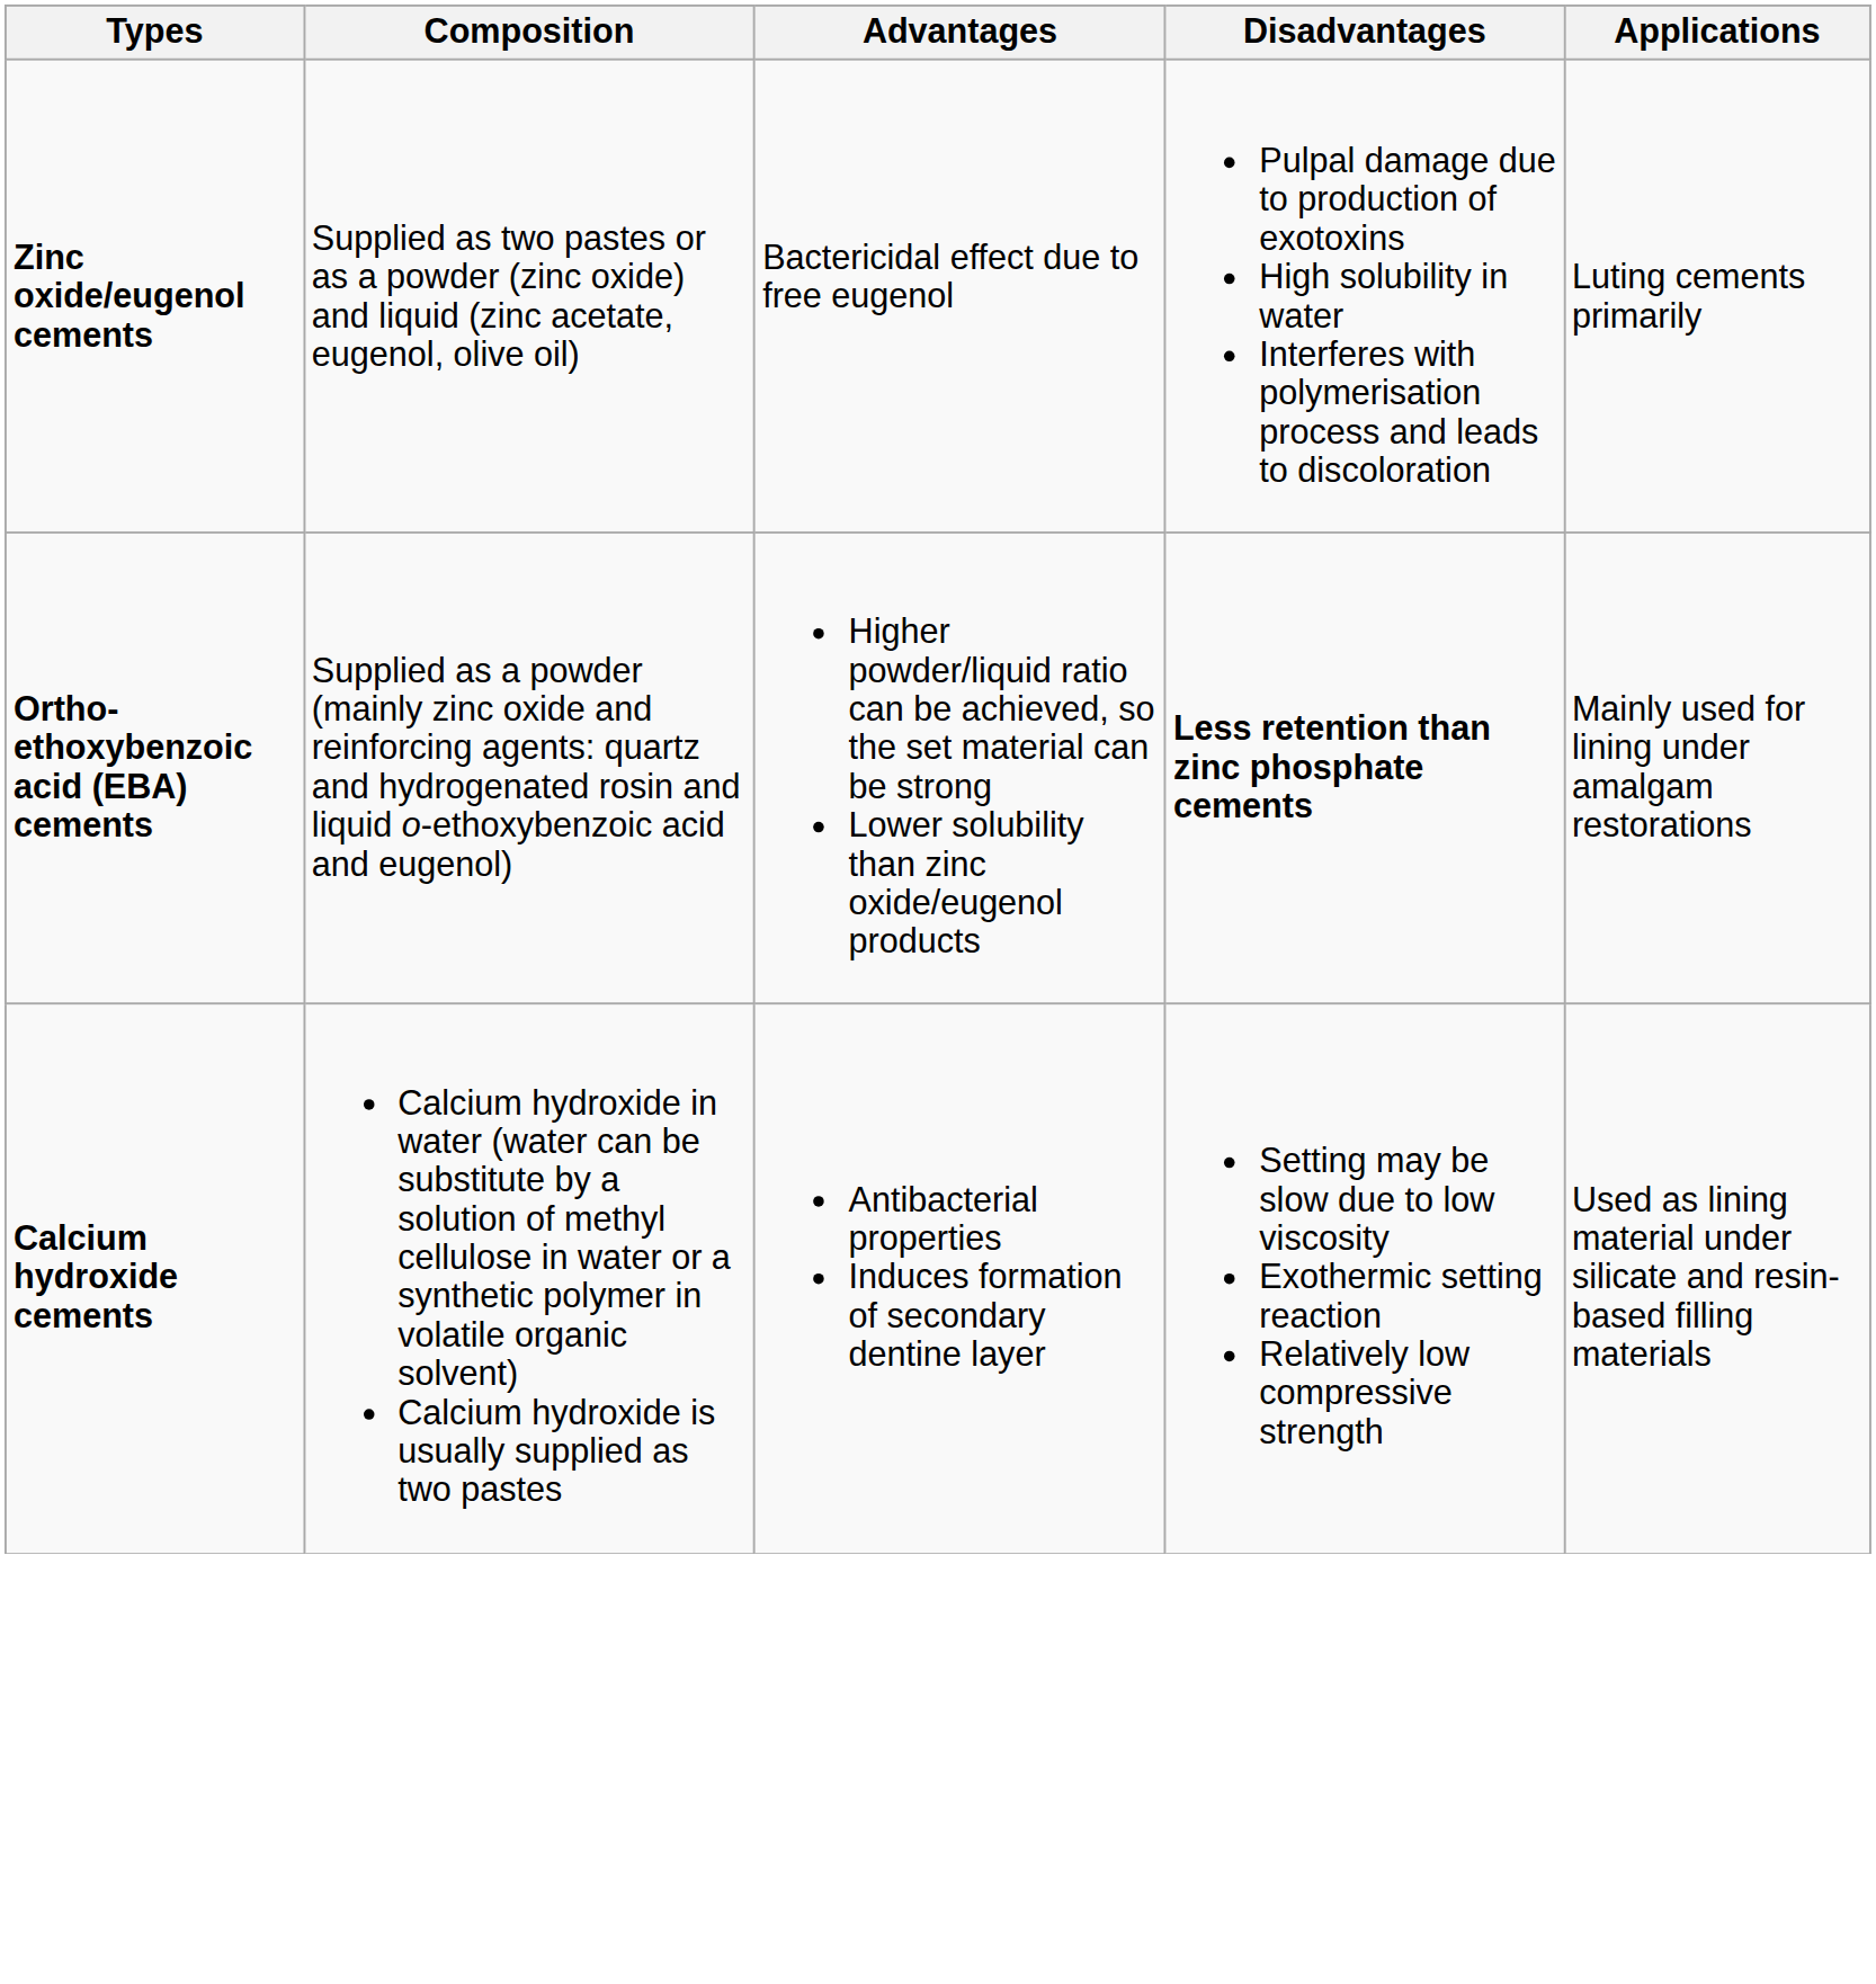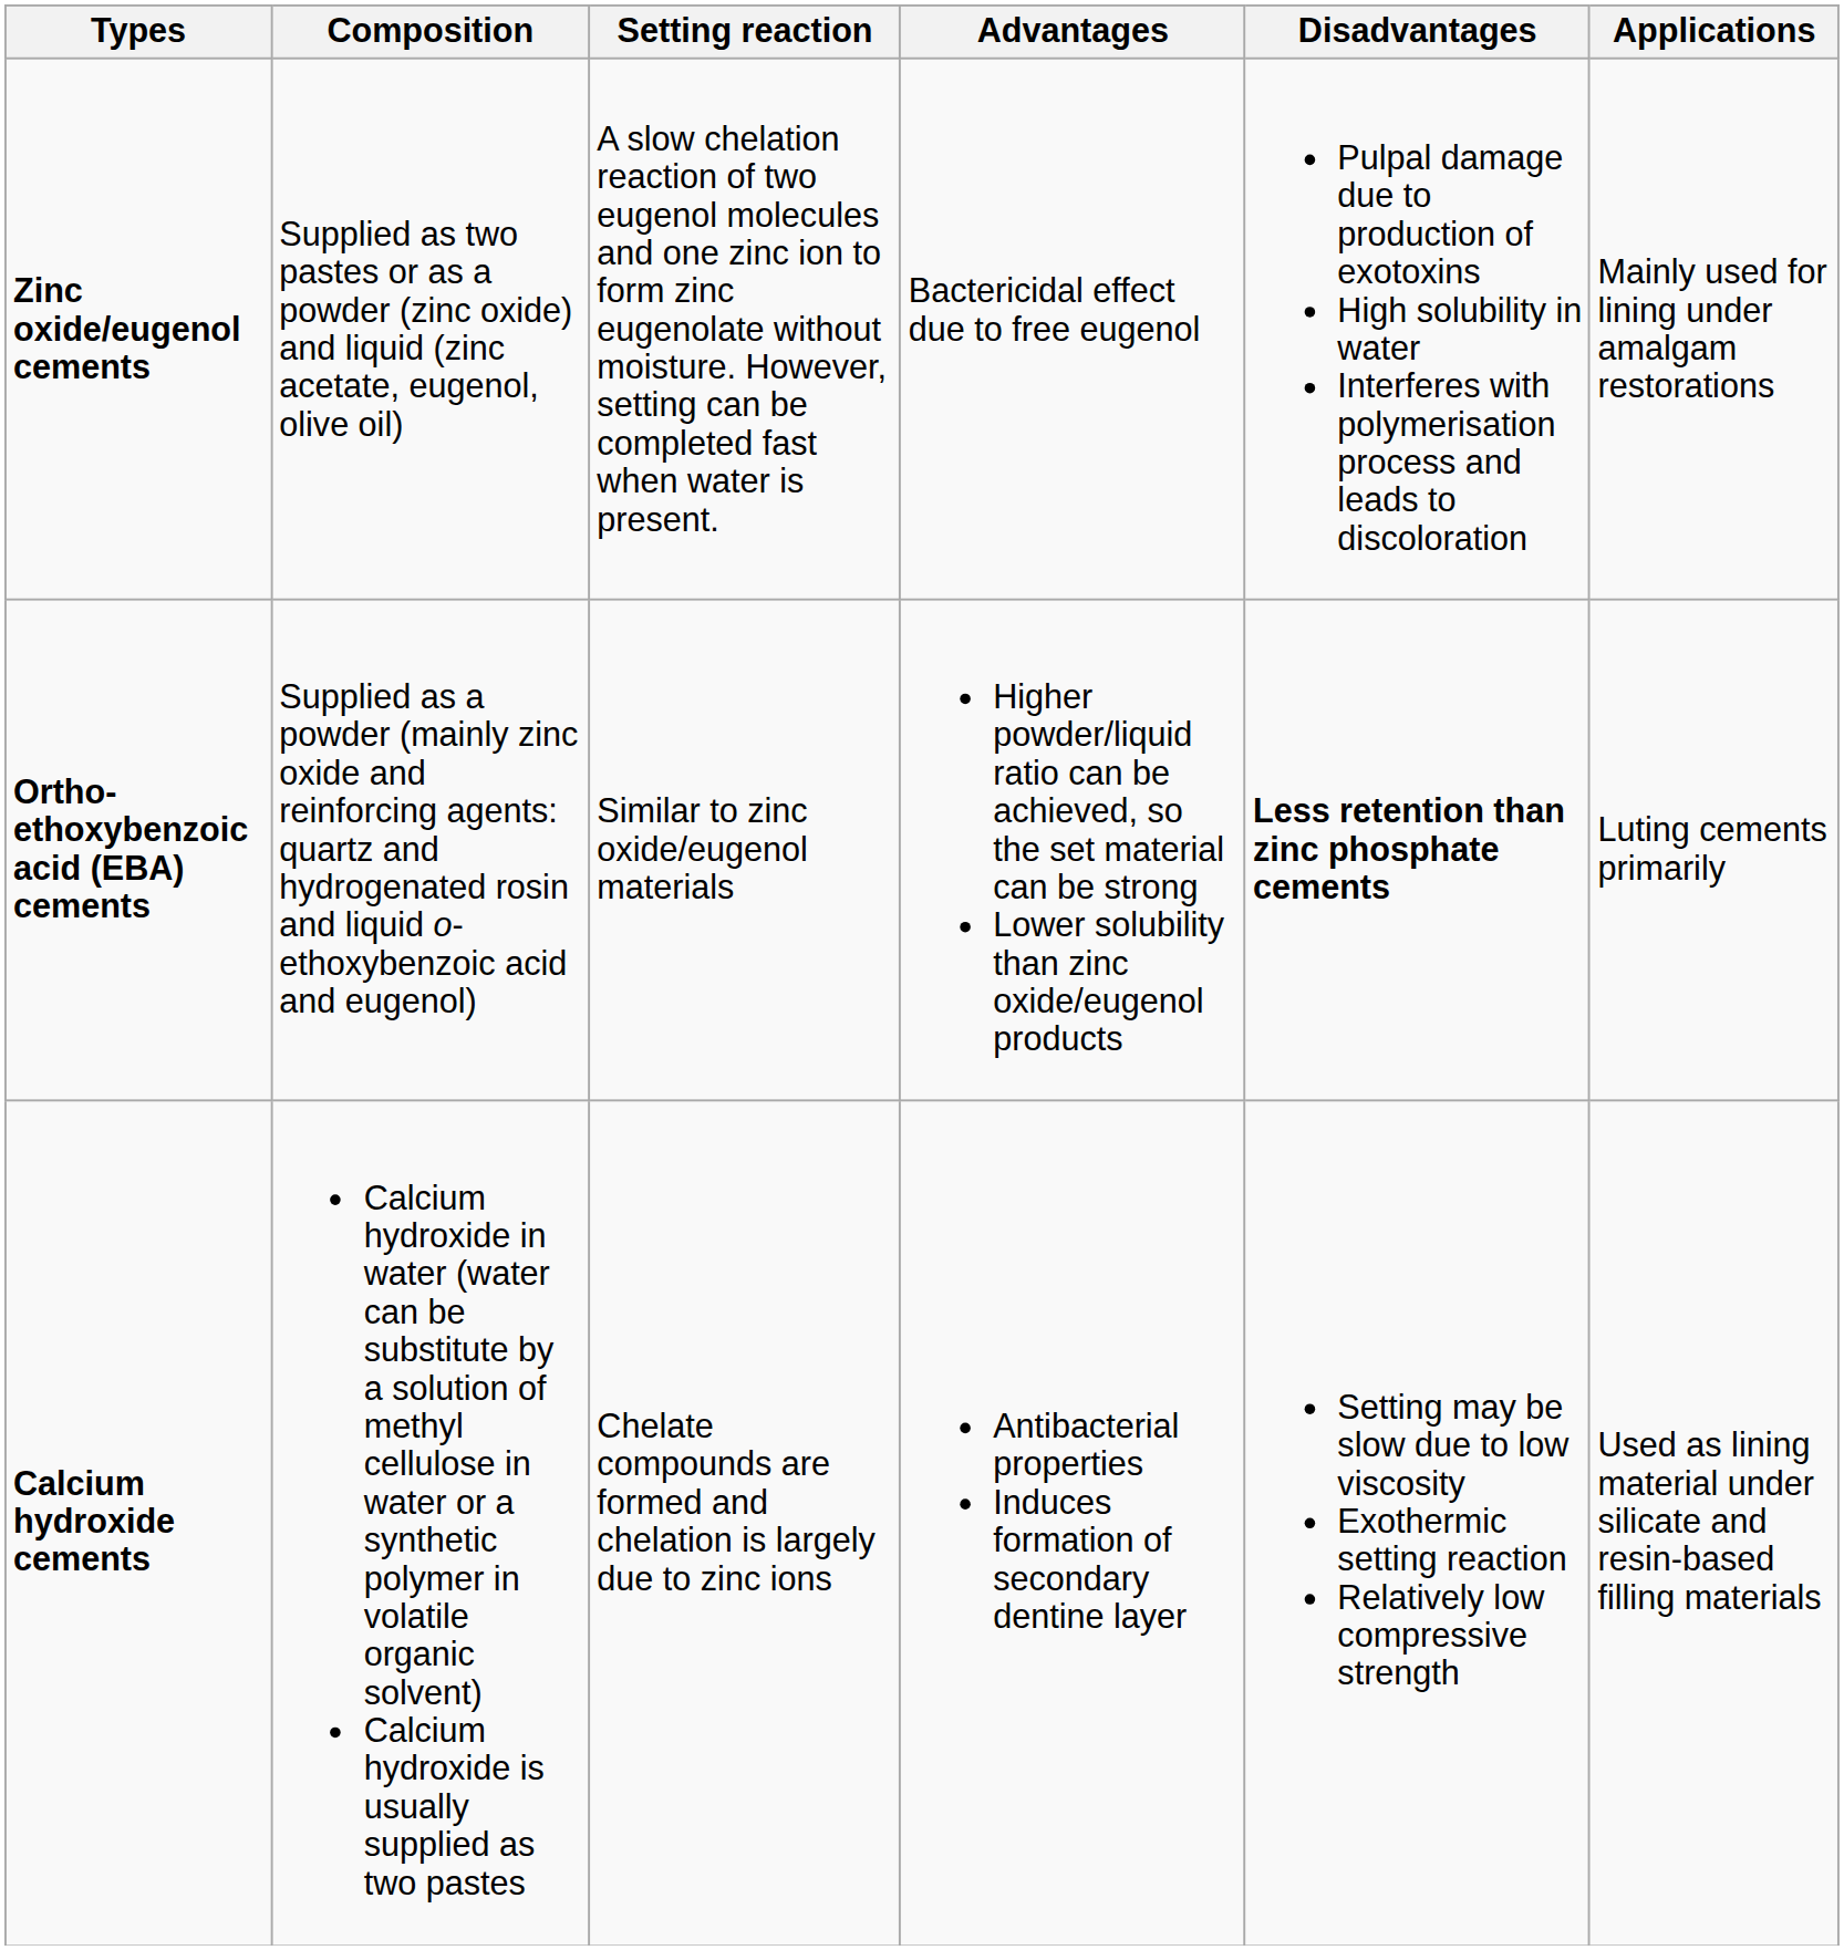+ column: Setting reaction | A slow chelation reaction of two eugenol molecules and one zinc ion to form zinc eugenolate without moisture. However, setting can be completed fast when water is present. | Similar to zinc oxide/eugenol materials | Chelate compounds are formed and chelation is largely due to zinc ions
Zinc oxide/eugenol cements | Applications: Luting cements primarily -> Mainly used for lining under amalgam restorations
Ortho-ethoxybenzoic acid (EBA) cements | Applications: Mainly used for lining under amalgam restorations -> Luting cements primarily
